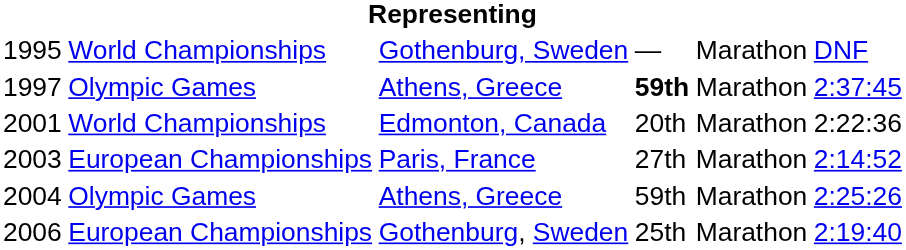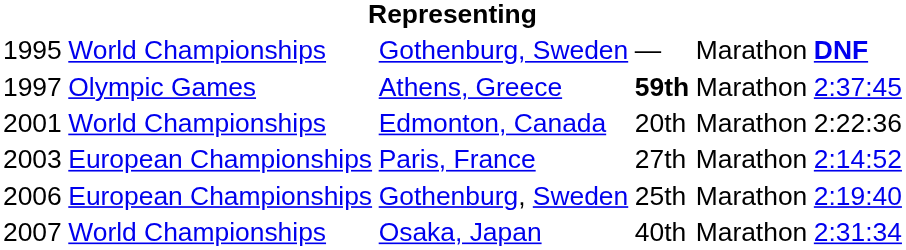1995 | column 6: normal -> bold
- row: 2004 | Olympic Games | Athens, Greece | 59th | Marathon | 2:25:26
+ row: 2007 | World Championships | Osaka, Japan | 40th | Marathon | 2:31:34
